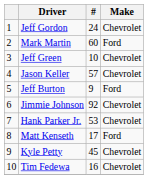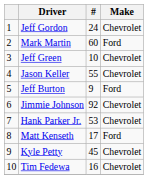Jason Keller | #: 57 -> 55
